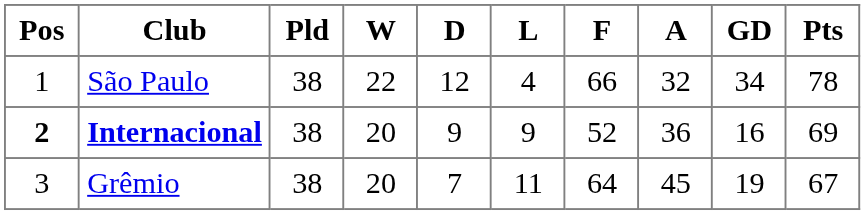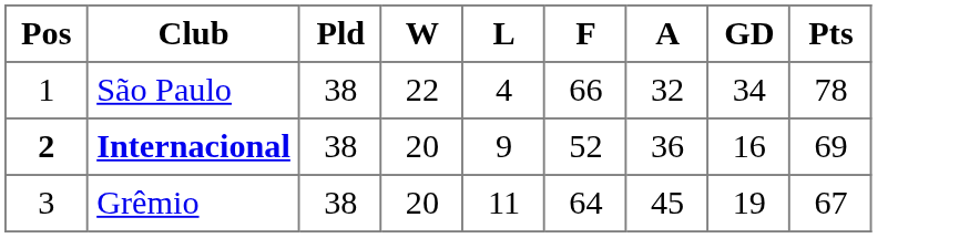- column: D | 12 | 9 | 7
